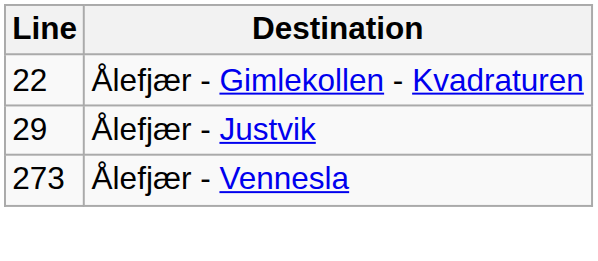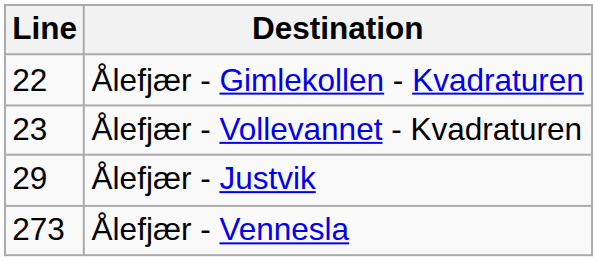+ row: 23 | Ålefjær - Vollevannet - Kvadraturen
